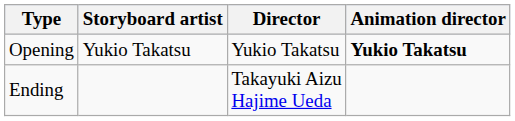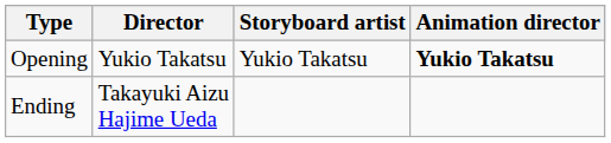columns swapped: Director <-> Storyboard artist
